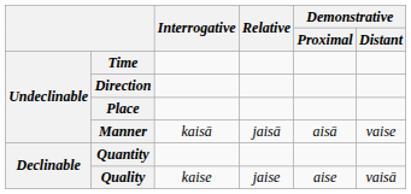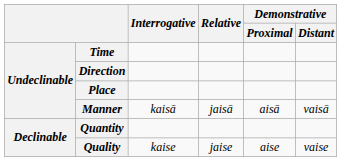Manner | Demonstrative / Distant: vaise -> vaisā
Quality | Demonstrative / Distant: vaisā -> vaise
